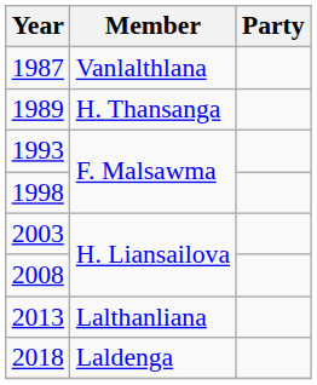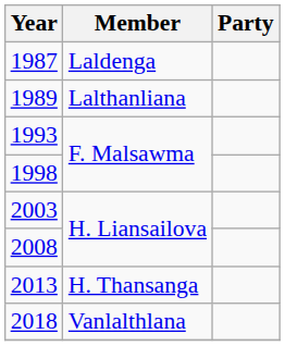1987 | Member: Vanlalthlana -> Laldenga
1989 | Member: H. Thansanga -> Lalthanliana
2013 | Member: Lalthanliana -> H. Thansanga
2018 | Member: Laldenga -> Vanlalthlana
